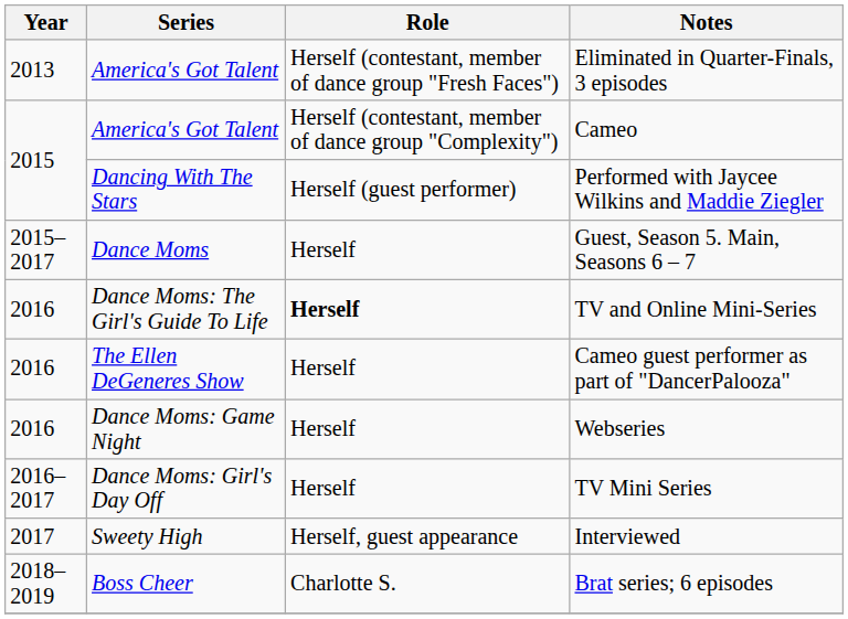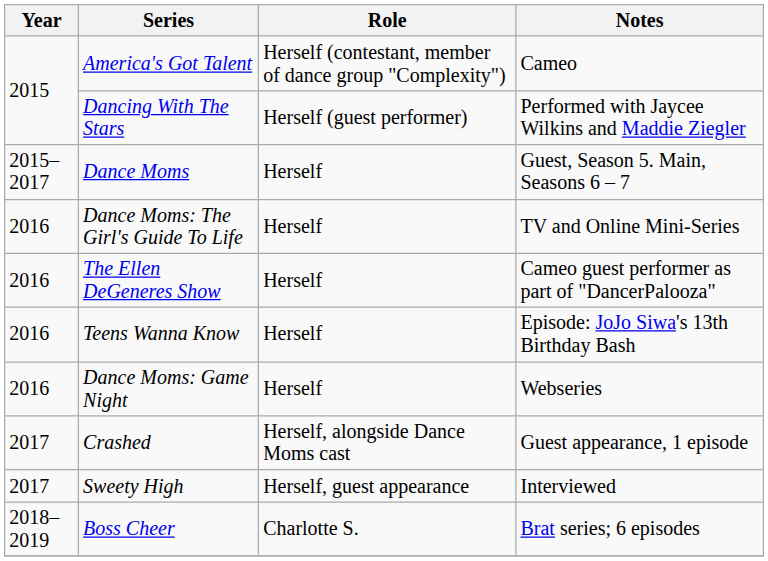- row: 2013 | America's Got Talent | Herself (contestant, member of dance group "Fresh Faces") | Eliminated in Quarter-Finals, 3 episodes
TV and Online Mini-Series | Role: bold -> normal
+ row: 2016 | Teens Wanna Know | Herself | Episode: JoJo Siwa's 13th Birthday Bash
- row: 2016–2017 | Dance Moms: Girl's Day Off | Herself | TV Mini Series
+ row: 2017 | Crashed | Herself, alongside Dance Moms cast | Guest appearance, 1 episode
